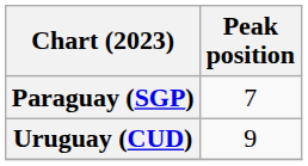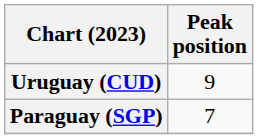rows swapped: Paraguay (SGP) <-> Uruguay (CUD)
